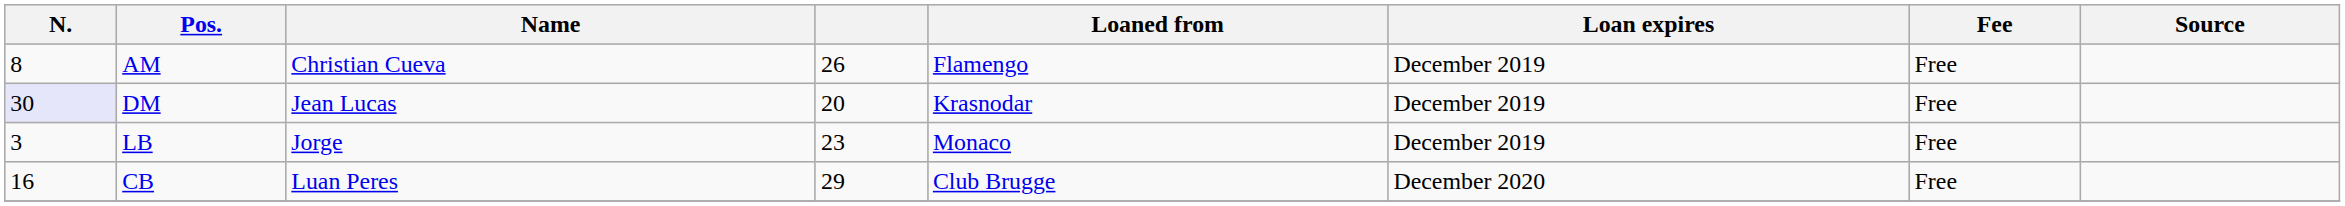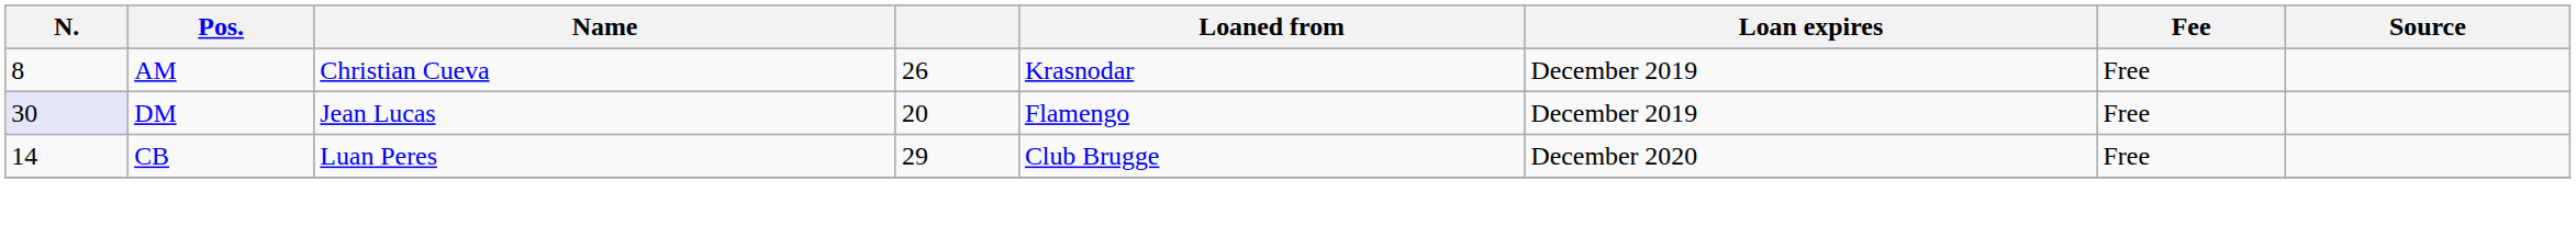AM | Loaned from: Flamengo -> Krasnodar
DM | Loaned from: Krasnodar -> Flamengo
- row: 3 | LB | Jorge | 23 | Monaco | December 2019 | Free
CB | N.: 16 -> 14
